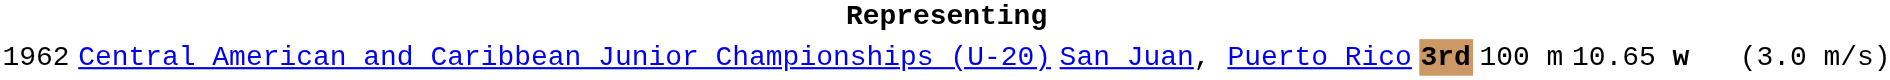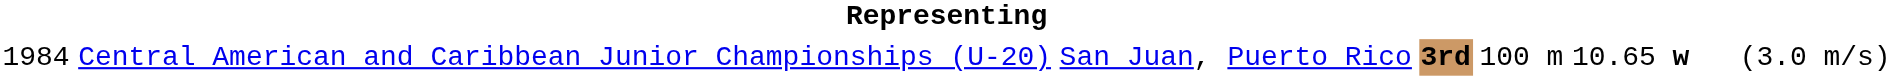Central American and Caribbean Junior Championships (U-20) | column 1: 1962 -> 1984
